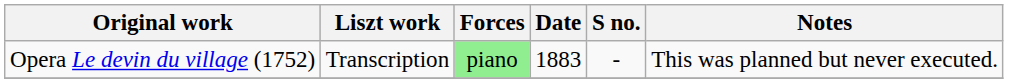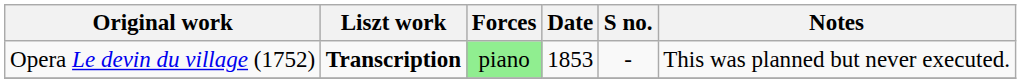Opera Le devin du village (1752) | Liszt work: normal -> bold
Opera Le devin du village (1752) | Date: 1883 -> 1853
